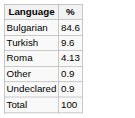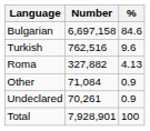+ column: Number | 6,697,158 | 762,516 | 327,882 | 71,084 | 70,261 | 7,928,901
